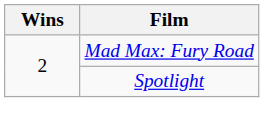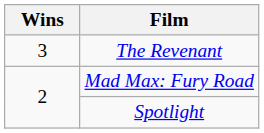+ row: 3 | The Revenant
